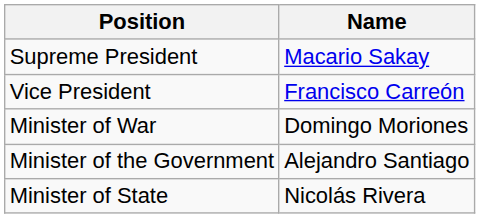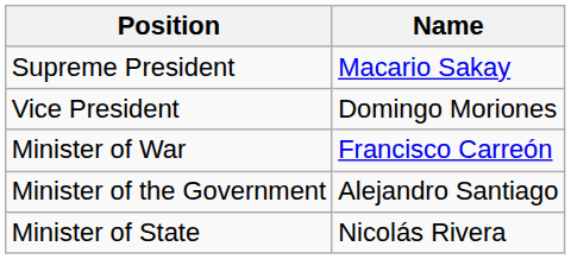Vice President | Name: Francisco Carreón -> Domingo Moriones
Minister of War | Name: Domingo Moriones -> Francisco Carreón
